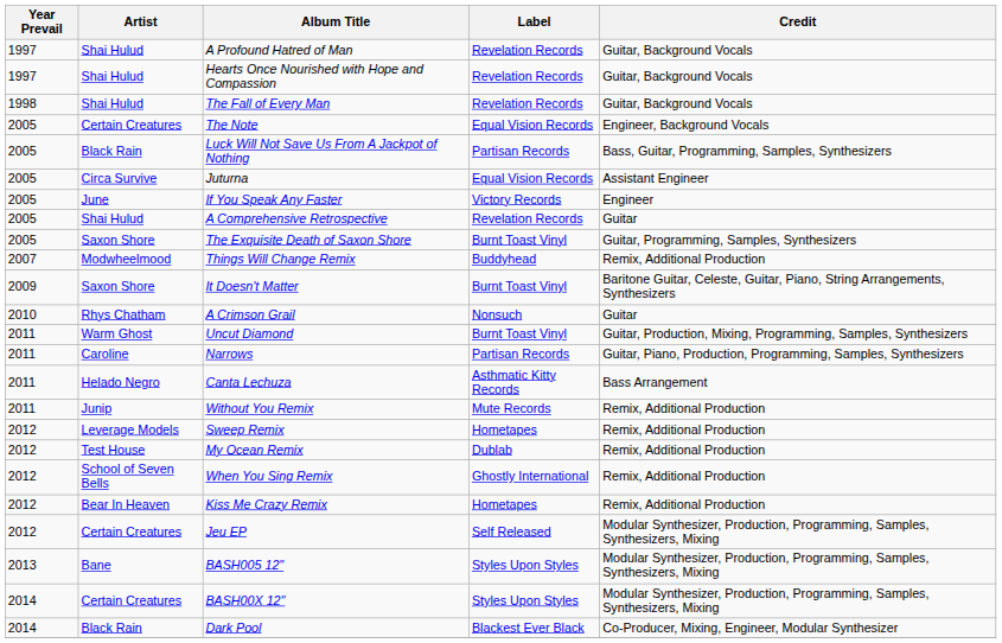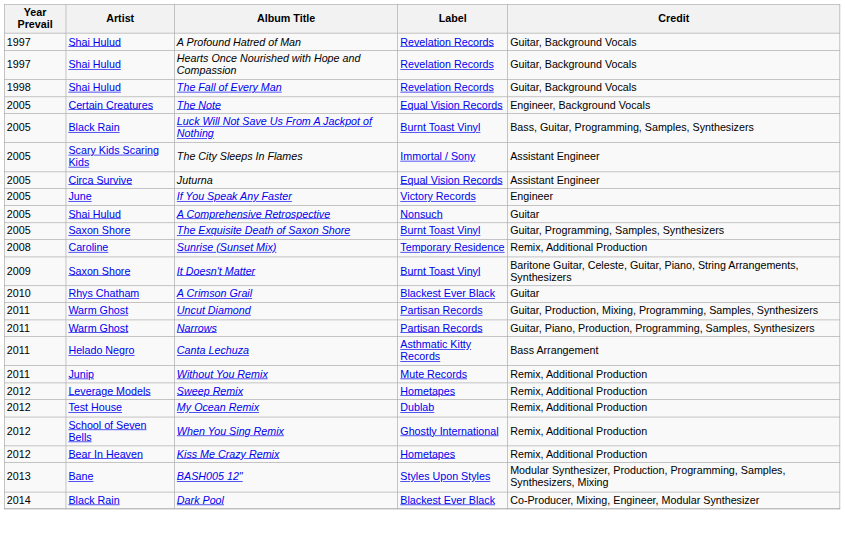Luck Will Not Save Us From A Jackpot of Nothing | Label: Partisan Records -> Burnt Toast Vinyl
+ row: 2005 | Scary Kids Scaring Kids | The City Sleeps In Flames | Immortal / Sony | Assistant Engineer
A Comprehensive Retrospective | Label: Revelation Records -> Nonsuch
- row: 2007 | Modwheelmood | Things Will Change Remix | Buddyhead | Remix, Additional Production
+ row: 2008 | Caroline | Sunrise (Sunset Mix) | Temporary Residence | Remix, Additional Production
A Crimson Grail | Label: Nonsuch -> Blackest Ever Black
Uncut Diamond | Label: Burnt Toast Vinyl -> Partisan Records
Narrows | Artist: Caroline -> Warm Ghost
- row: 2012 | Certain Creatures | Jeu EP | Self Released | Modular Synthesizer, Production, Programming, Samples, Synthesizers, Mixing
- row: 2014 | Certain Creatures | BASH00X 12" | Styles Upon Styles | Modular Synthesizer, Production, Programming, Samples, Synthesizers, Mixing
